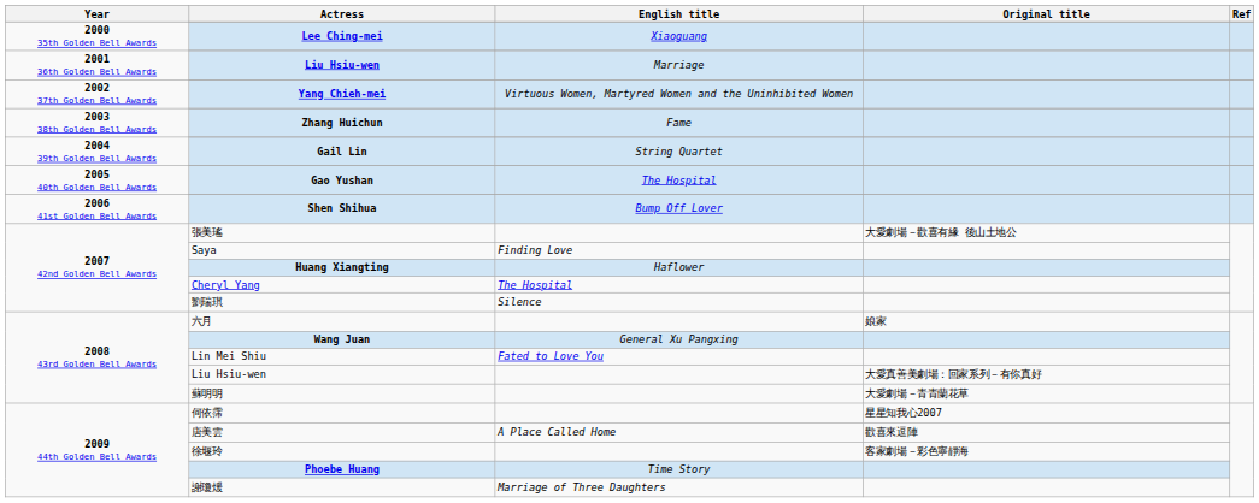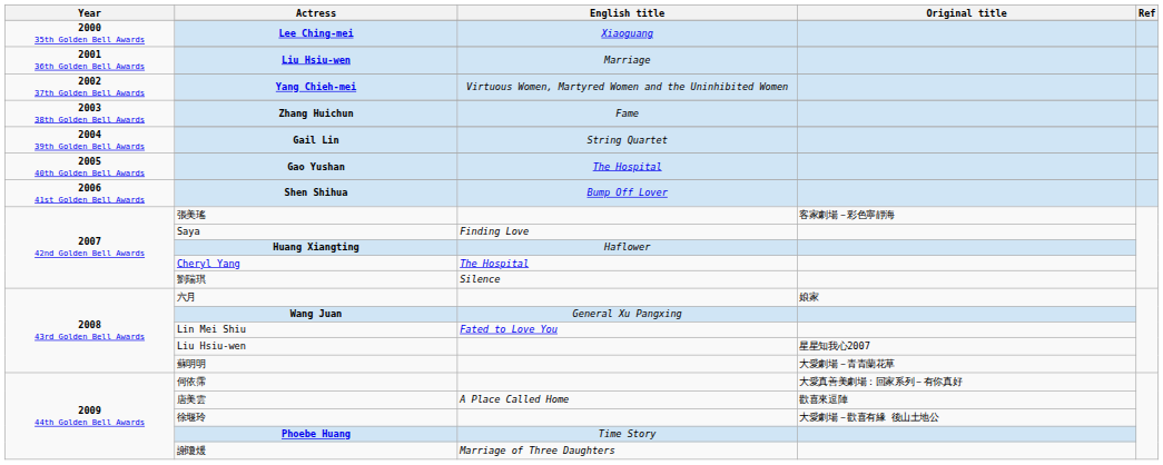張美瑤 | Original title: 大愛劇場－歡喜有緣 後山土地公 -> 客家劇場－彩色寧靜海
2008 43rd Golden Bell Awards / Liu Hsiu-wen | Original title: 大愛真善美劇場：回家系列－有你真好 -> 星星知我心2007
何依霈 | Original title: 星星知我心2007 -> 大愛真善美劇場：回家系列－有你真好
徐堰玲 | Original title: 客家劇場－彩色寧靜海 -> 大愛劇場－歡喜有緣 後山土地公
